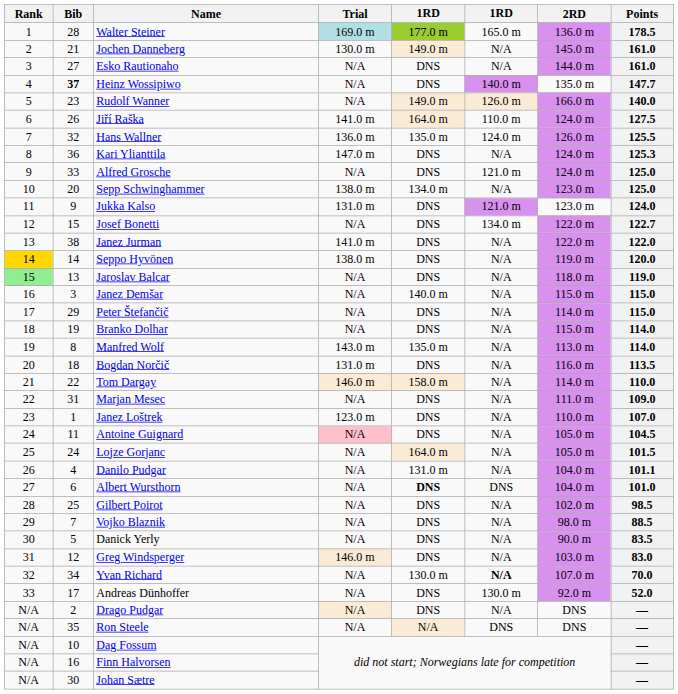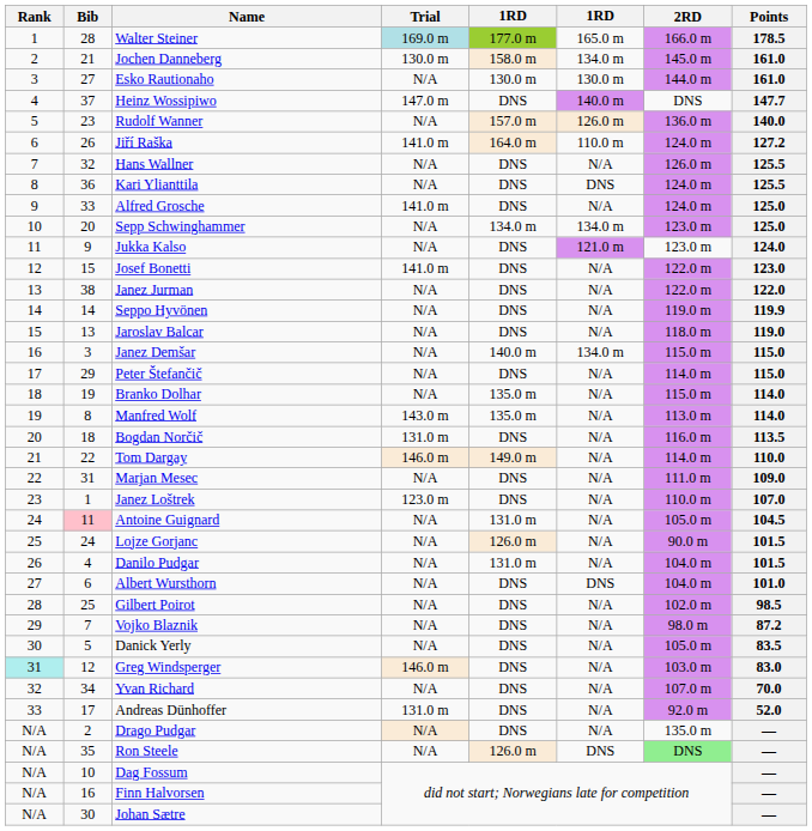Walter Steiner | 2RD: 136.0 m -> 166.0 m
Jochen Danneberg | column 5: 149.0 m -> 158.0 m
Jochen Danneberg | column 6: N/A -> 134.0 m
Esko Rautionaho | column 5: DNS -> 130.0 m
Esko Rautionaho | column 6: N/A -> 130.0 m
Heinz Wossipiwo | Bib: bold -> normal
Heinz Wossipiwo | Trial: N/A -> 147.0 m
Heinz Wossipiwo | 2RD: 135.0 m -> DNS
Rudolf Wanner | column 5: 149.0 m -> 157.0 m
Rudolf Wanner | 2RD: 166.0 m -> 136.0 m
Jiří Raška | Points: 127.5 -> 127.2
Hans Wallner | Trial: 136.0 m -> N/A
Hans Wallner | column 5: 135.0 m -> DNS
Hans Wallner | column 6: 124.0 m -> N/A
Kari Ylianttila | Trial: 147.0 m -> N/A
Kari Ylianttila | column 6: N/A -> DNS
Kari Ylianttila | Points: 125.3 -> 125.5
Alfred Grosche | Trial: N/A -> 141.0 m
Alfred Grosche | column 6: 121.0 m -> N/A
Sepp Schwinghammer | Trial: 138.0 m -> N/A
Sepp Schwinghammer | column 6: N/A -> 134.0 m
Jukka Kalso | Trial: 131.0 m -> N/A
Josef Bonetti | Trial: N/A -> 141.0 m
Josef Bonetti | column 6: 134.0 m -> N/A
Josef Bonetti | Points: 122.7 -> 123.0
Janez Jurman | Trial: 141.0 m -> N/A
Seppo Hyvönen | Rank: gold background -> no background
Seppo Hyvönen | Trial: 138.0 m -> N/A
Seppo Hyvönen | Points: 120.0 -> 119.9
Jaroslav Balcar | Rank: lightgreen background -> no background
Janez Demšar | column 6: N/A -> 134.0 m
Branko Dolhar | column 5: DNS -> 135.0 m
Tom Dargay | column 5: 158.0 m -> 149.0 m
Antoine Guignard | Bib: no background -> pink background
Antoine Guignard | Trial: pink background -> no background
Antoine Guignard | column 5: DNS -> 131.0 m
Lojze Gorjanc | column 5: 164.0 m -> 126.0 m
Lojze Gorjanc | 2RD: 105.0 m -> 90.0 m
Danilo Pudgar | Points: 101.1 -> 101.5
Albert Wursthorn | column 5: bold -> normal
Vojko Blaznik | Points: 88.5 -> 87.2
Danick Yerly | 2RD: 90.0 m -> 105.0 m
Greg Windsperger | Rank: no background -> paleturquoise background
Yvan Richard | column 5: 130.0 m -> DNS
Yvan Richard | column 6: bold -> normal
Andreas Dünhoffer | Trial: N/A -> 131.0 m
Andreas Dünhoffer | column 6: 130.0 m -> N/A
Drago Pudgar | 2RD: DNS -> 135.0 m
Ron Steele | column 5: N/A -> 126.0 m
Ron Steele | 2RD: no background -> lightgreen background
